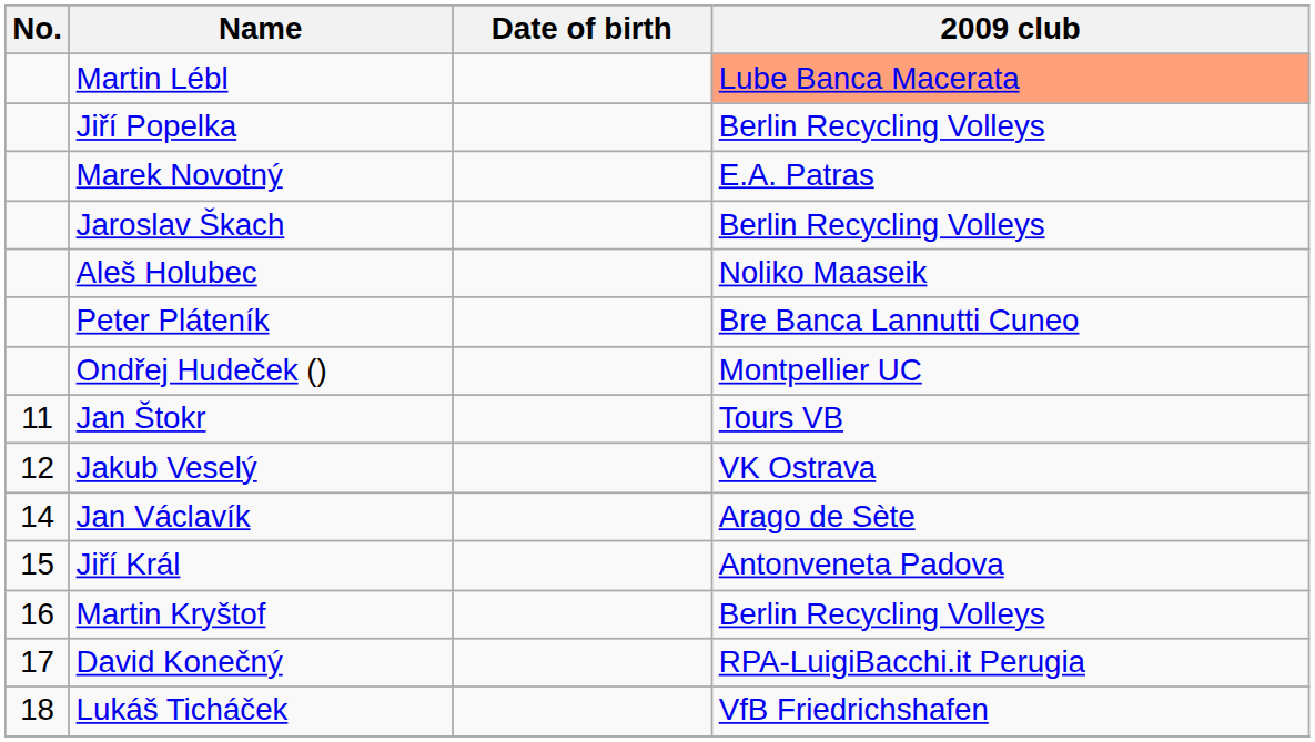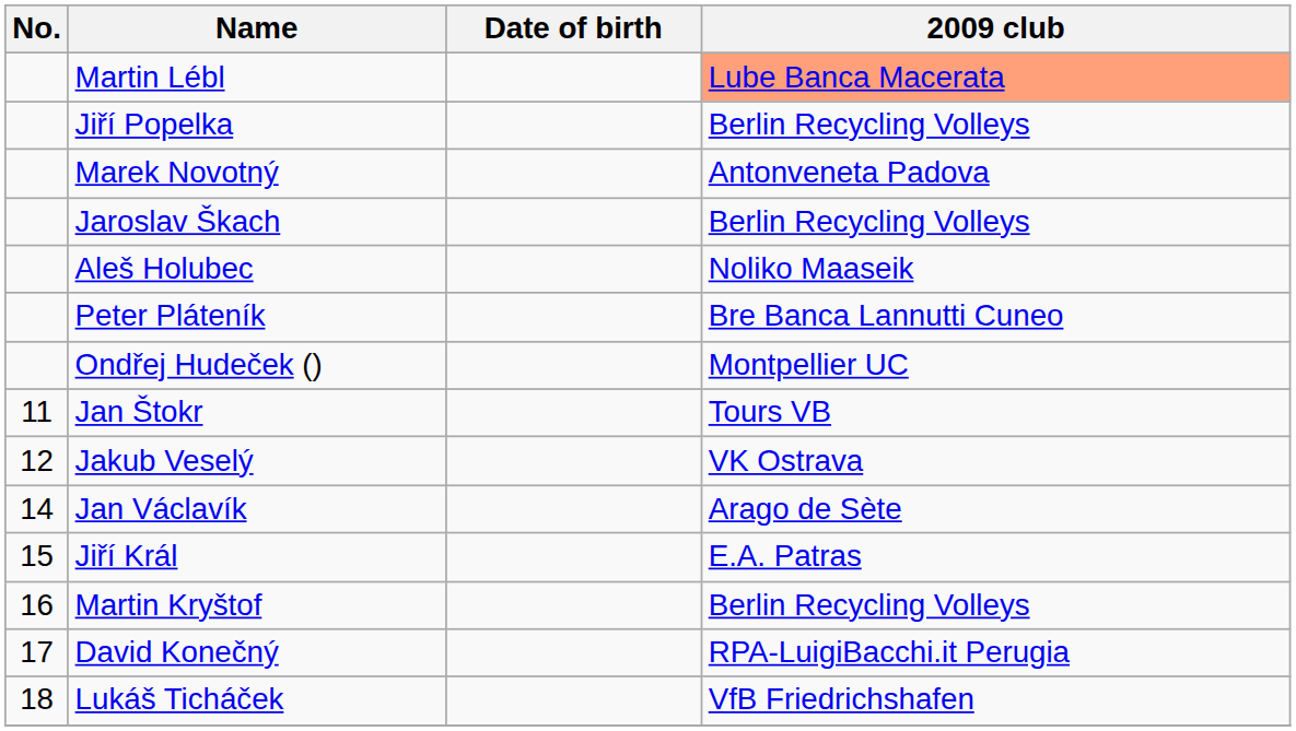Marek Novotný | 2009 club: E.A. Patras -> Antonveneta Padova
Jiří Král | 2009 club: Antonveneta Padova -> E.A. Patras
